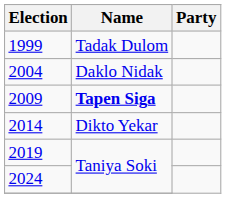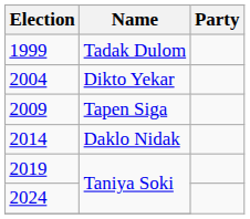2004 | Name: Daklo Nidak -> Dikto Yekar
2009 | Name: bold -> normal
2014 | Name: Dikto Yekar -> Daklo Nidak
